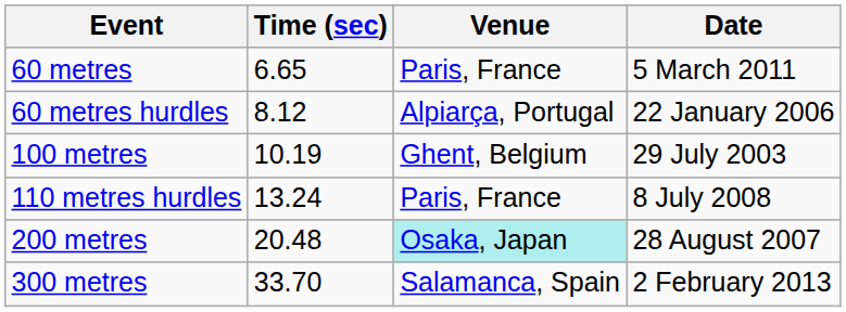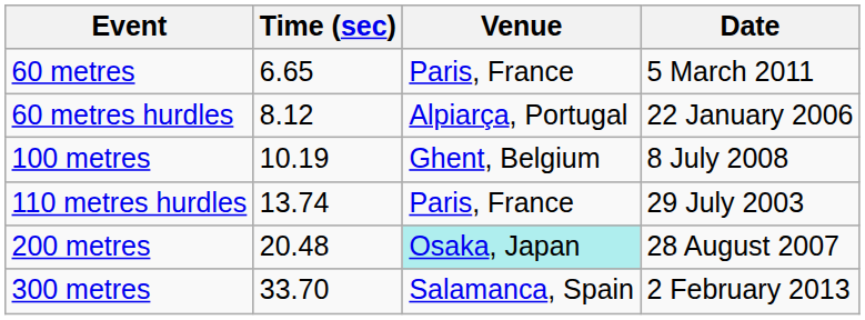100 metres | Date: 29 July 2003 -> 8 July 2008
110 metres hurdles | Time (sec): 13.24 -> 13.74
110 metres hurdles | Date: 8 July 2008 -> 29 July 2003
